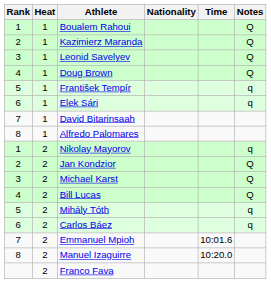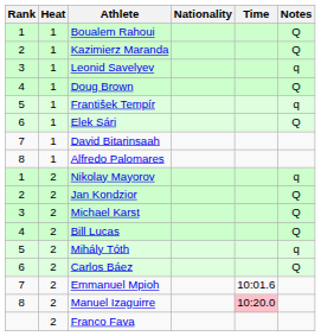Leonid Savelyev | Notes: Q -> q
Elek Sári | Notes: q -> Q
Carlos Báez | Notes: q -> Q
Manuel Izaguirre | Time: no background -> pink background
